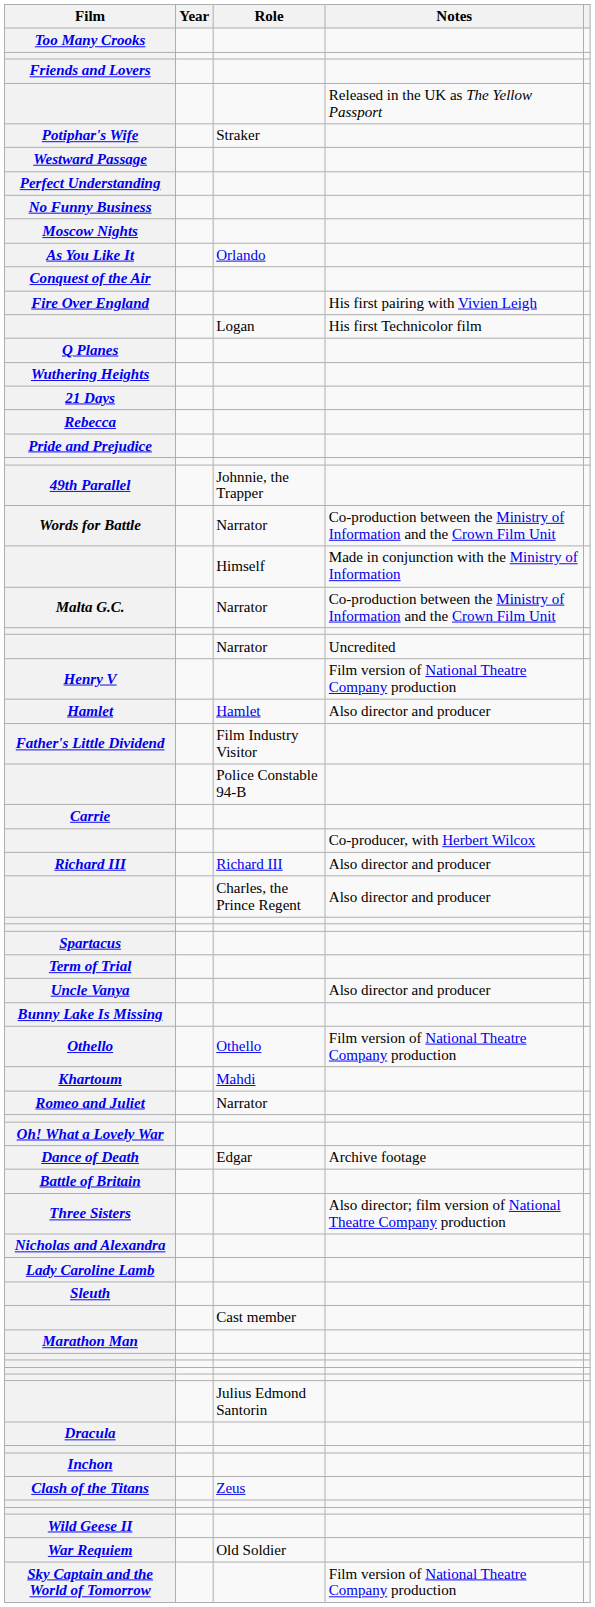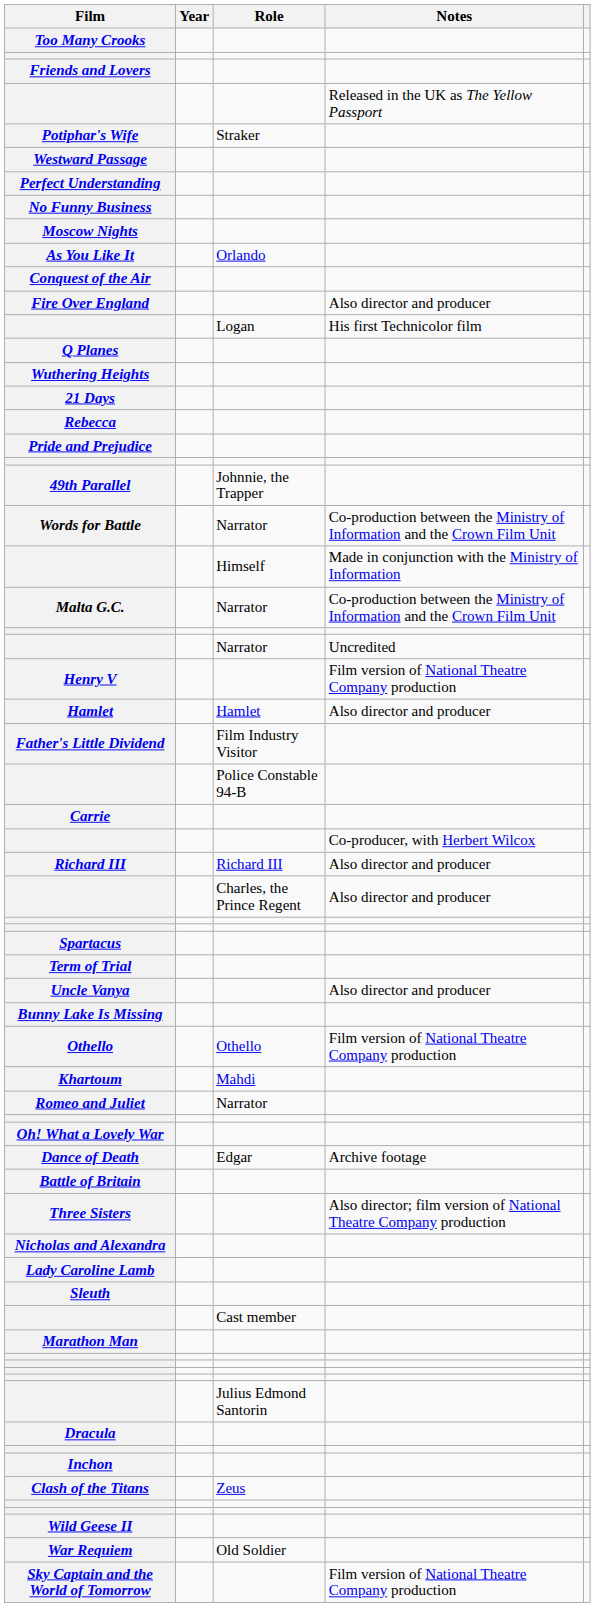Fire Over England | Notes: His first pairing with Vivien Leigh -> Also director and producer
